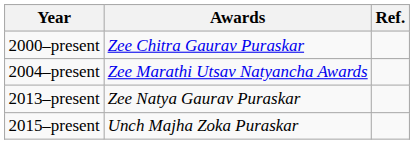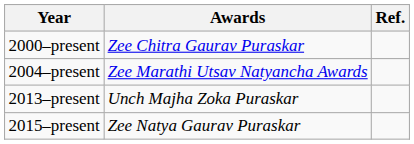2013–present | Awards: Zee Natya Gaurav Puraskar -> Unch Majha Zoka Puraskar
2015–present | Awards: Unch Majha Zoka Puraskar -> Zee Natya Gaurav Puraskar
